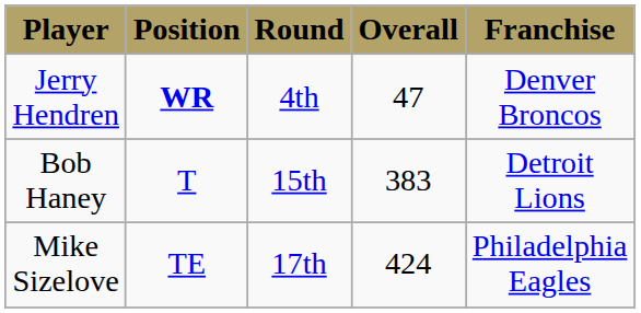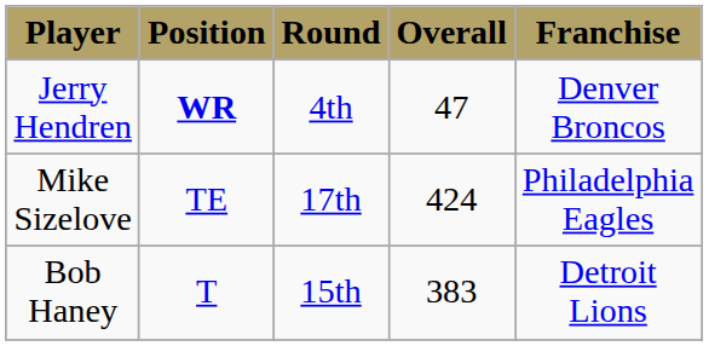rows swapped: Bob Haney <-> Mike Sizelove
